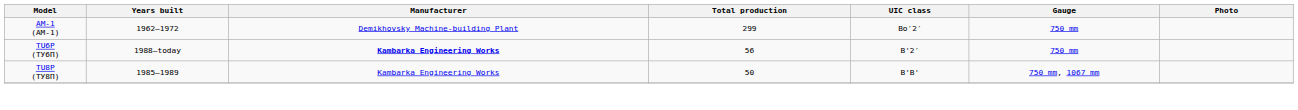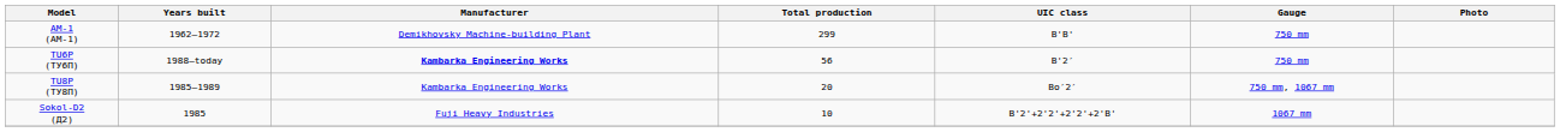AM-1 (АМ-1) | UIC class: Bo′2′ -> B'B'
TU8P (ТУ8П) | Total production: 50 -> 20
TU8P (ТУ8П) | UIC class: B'B' -> Bo′2′
+ row: Sokol-D2 (Д2) | 1985 | Fuji Heavy Industries | 10 | B'2'+2'2'+2'2'+2'B' | 1067 mm
